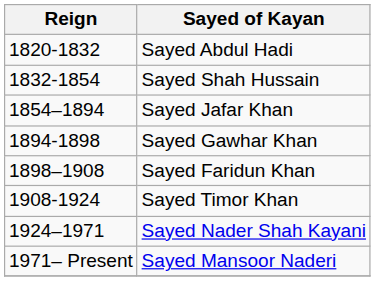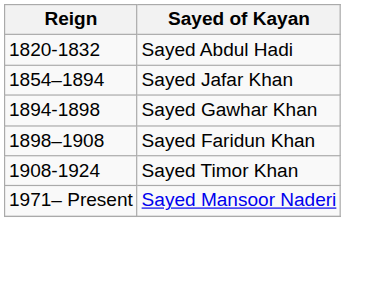- row: 1832-1854 | Sayed Shah Hussain
- row: 1924–1971 | Sayed Nader Shah Kayani
